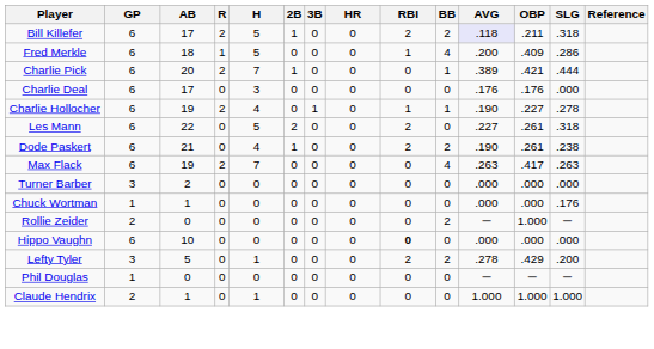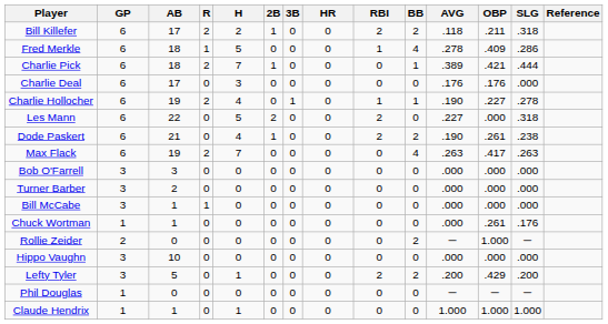Bill Killefer | H: 5 -> 2
Bill Killefer | AVG: lavender background -> no background
Fred Merkle | AVG: .200 -> .278
Charlie Pick | AB: 20 -> 18
Les Mann | OBP: .261 -> .000
+ row: Bob O'Farrell | 3 | 3 | 0 | 0 | 0 | 0 | 0 | 0 | 0 | .000 | .000 | .000
+ row: Bill McCabe | 3 | 1 | 1 | 0 | 0 | 0 | 0 | 0 | 0 | .000 | .000 | .000
Chuck Wortman | OBP: .000 -> .261
Hippo Vaughn | GP: 6 -> 3
Hippo Vaughn | RBI: bold -> normal
Lefty Tyler | AVG: .278 -> .200
Claude Hendrix | GP: 2 -> 1
